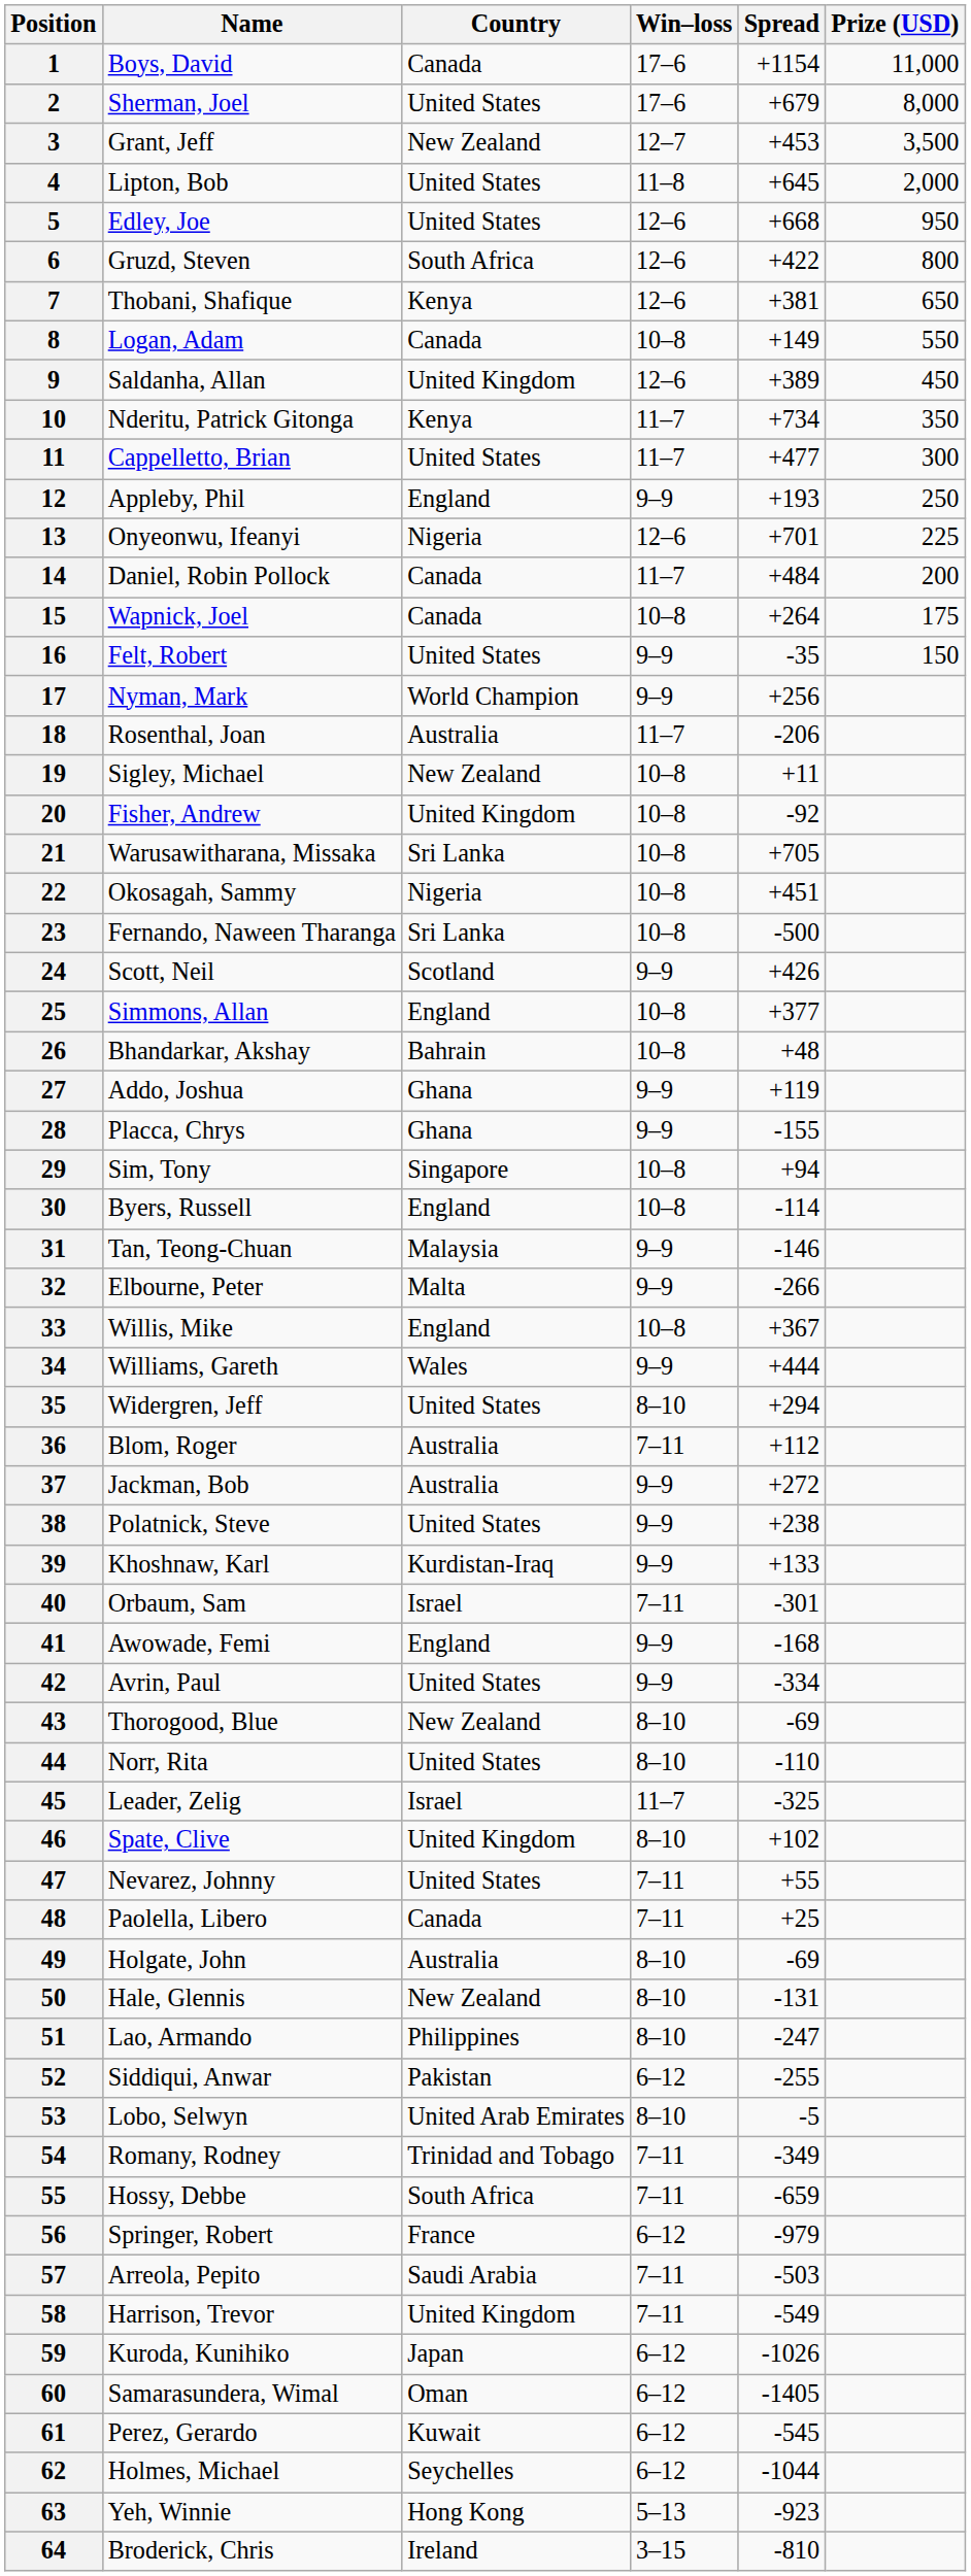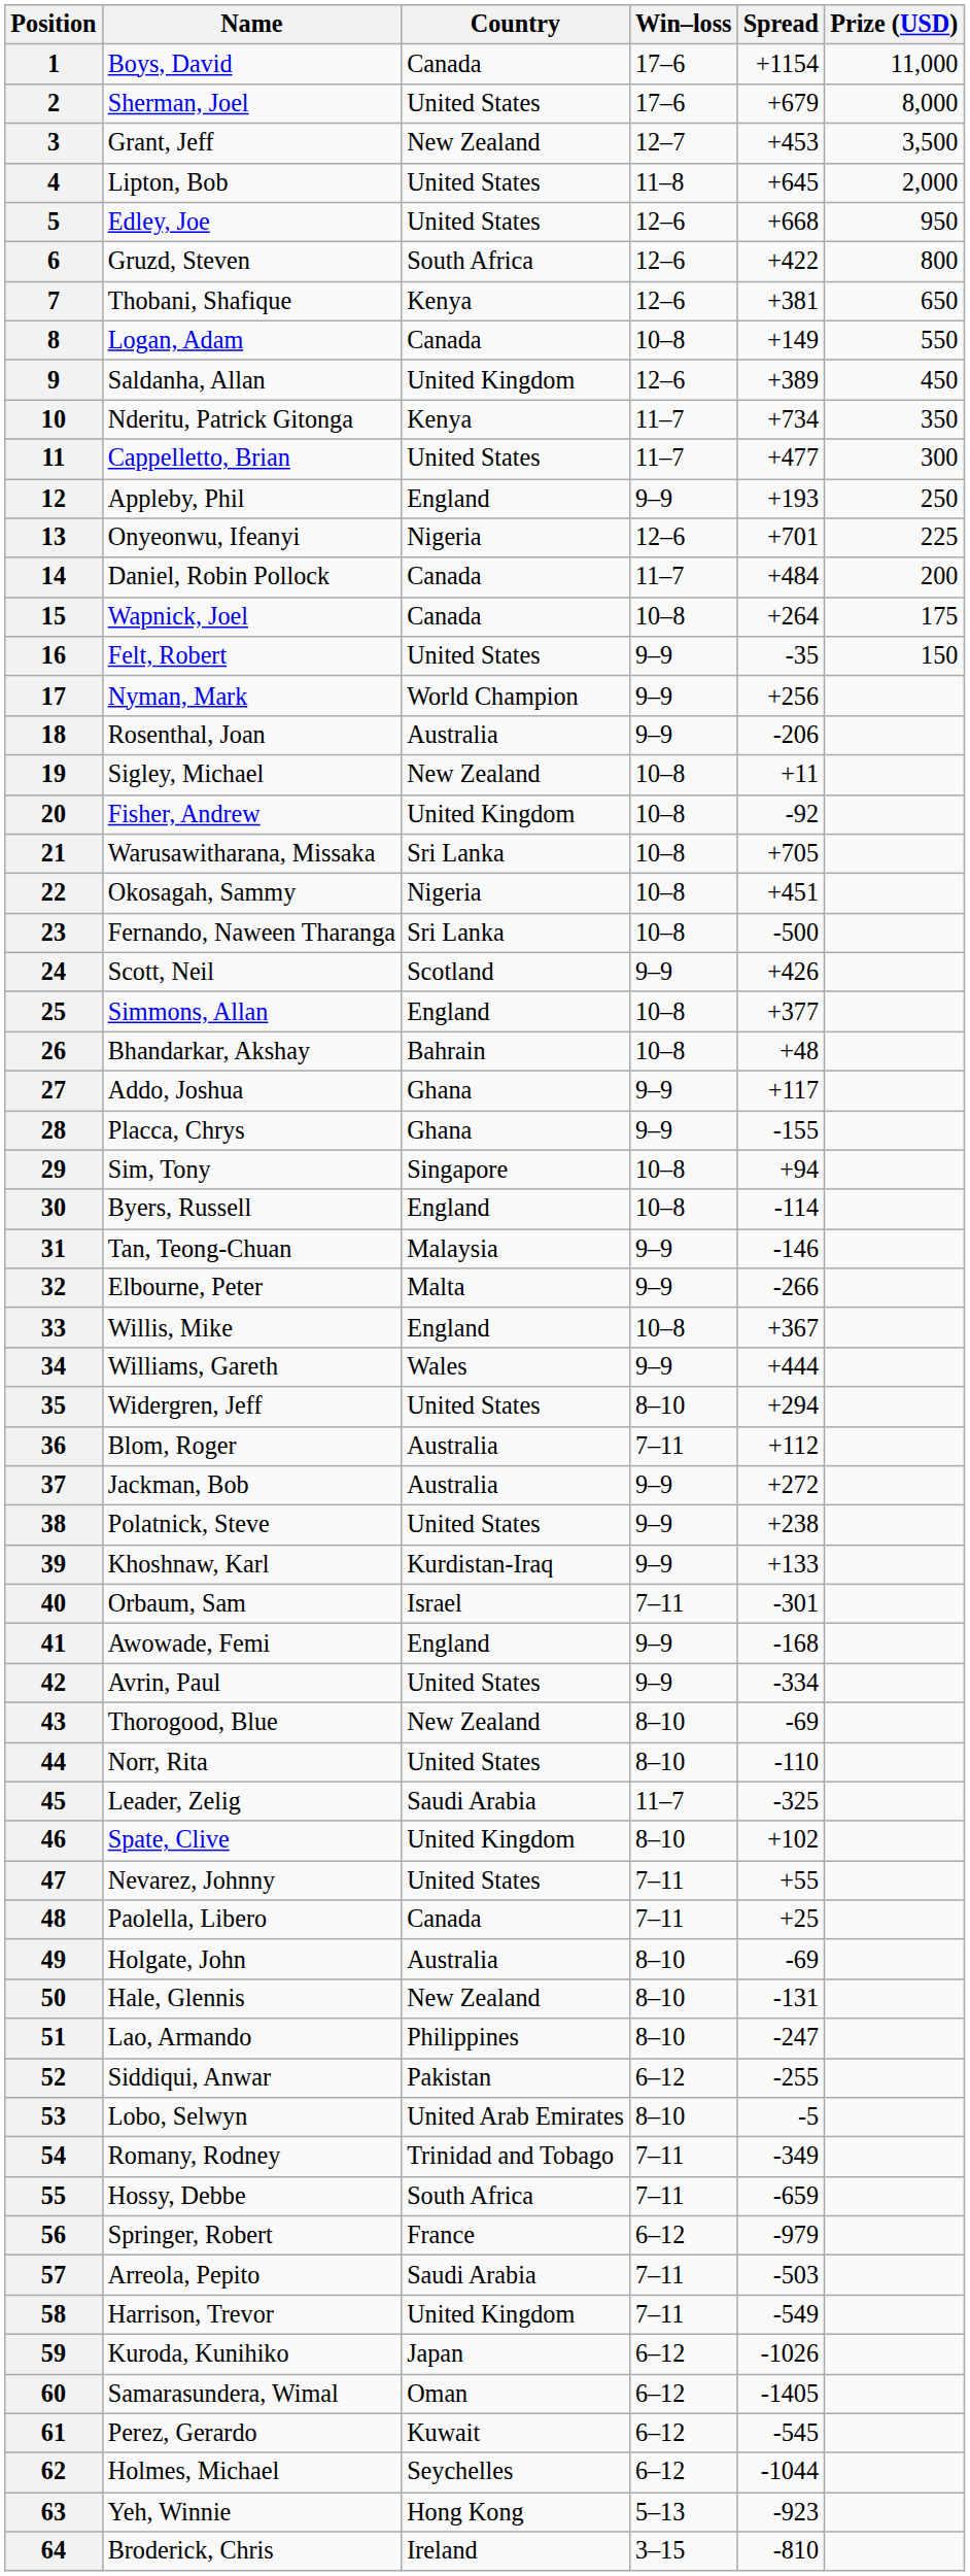18 | Win–loss: 11–7 -> 9–9
27 | Spread: +119 -> +117
45 | Country: Israel -> Saudi Arabia
